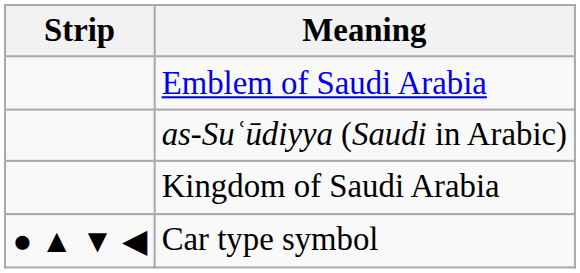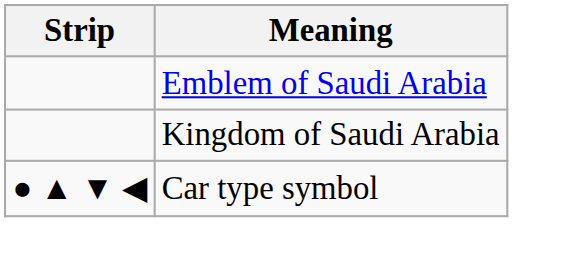- row: as-Suʿūdiyya (Saudi in Arabic)
